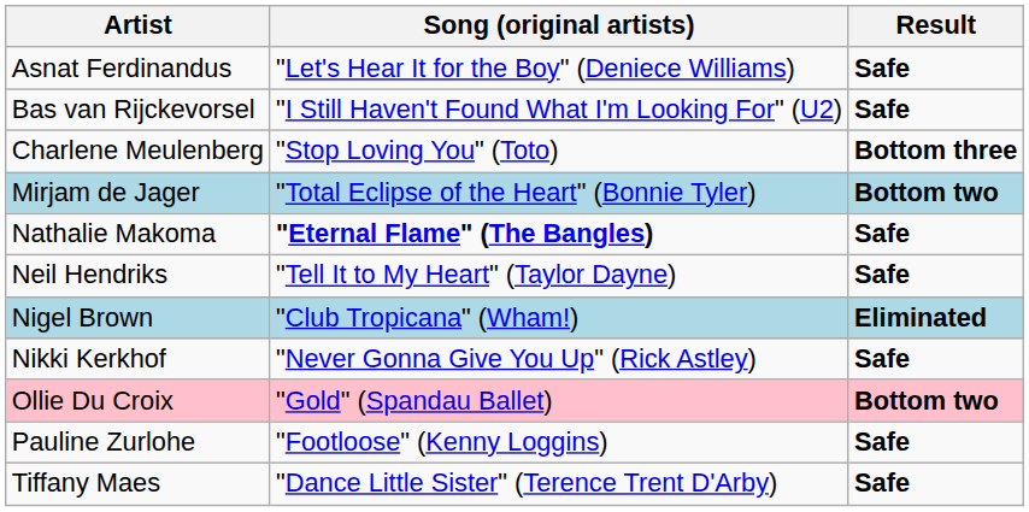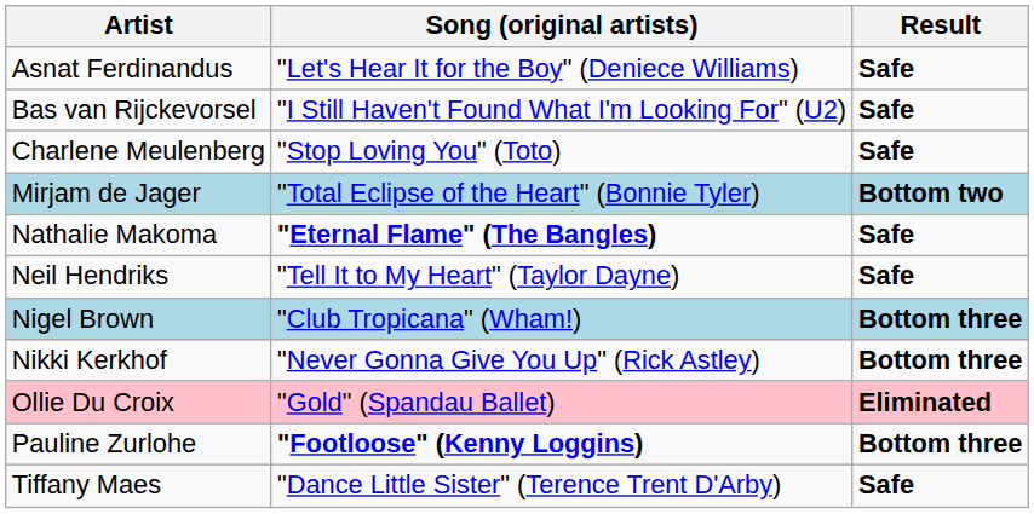Charlene Meulenberg | Result: Bottom three -> Safe
Nigel Brown | Result: Eliminated -> Bottom three
Nikki Kerkhof | Result: Safe -> Bottom three
Ollie Du Croix | Result: Bottom two -> Eliminated
Pauline Zurlohe | Song (original artists): normal -> bold
Pauline Zurlohe | Result: Safe -> Bottom three
